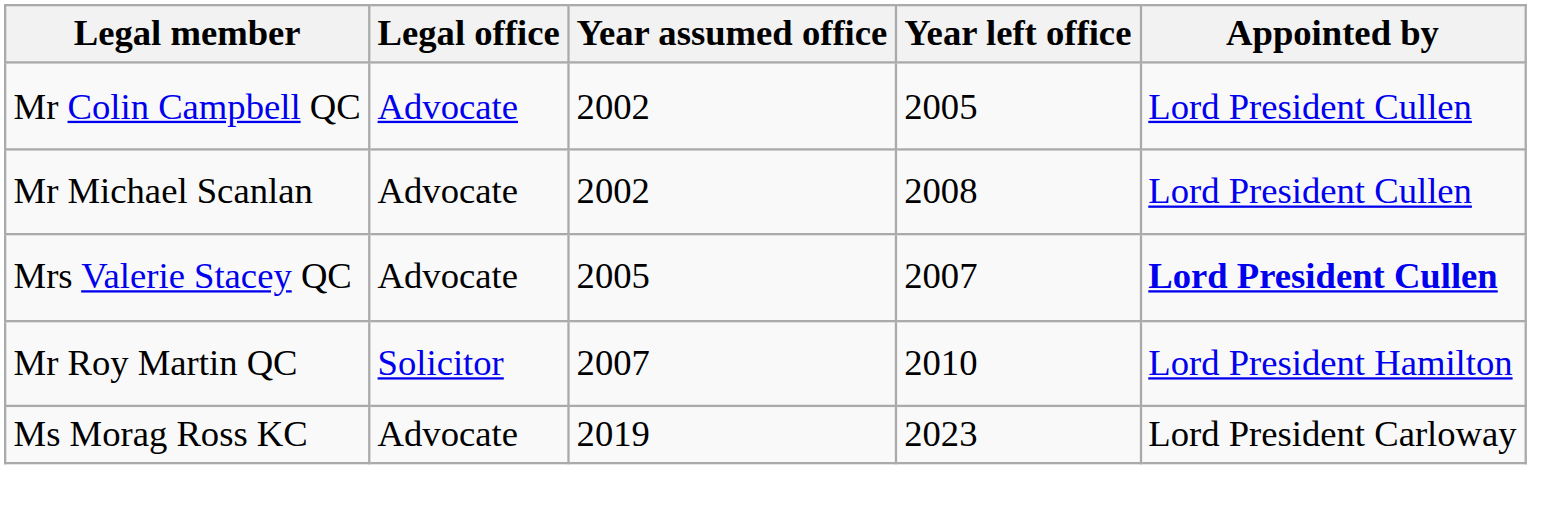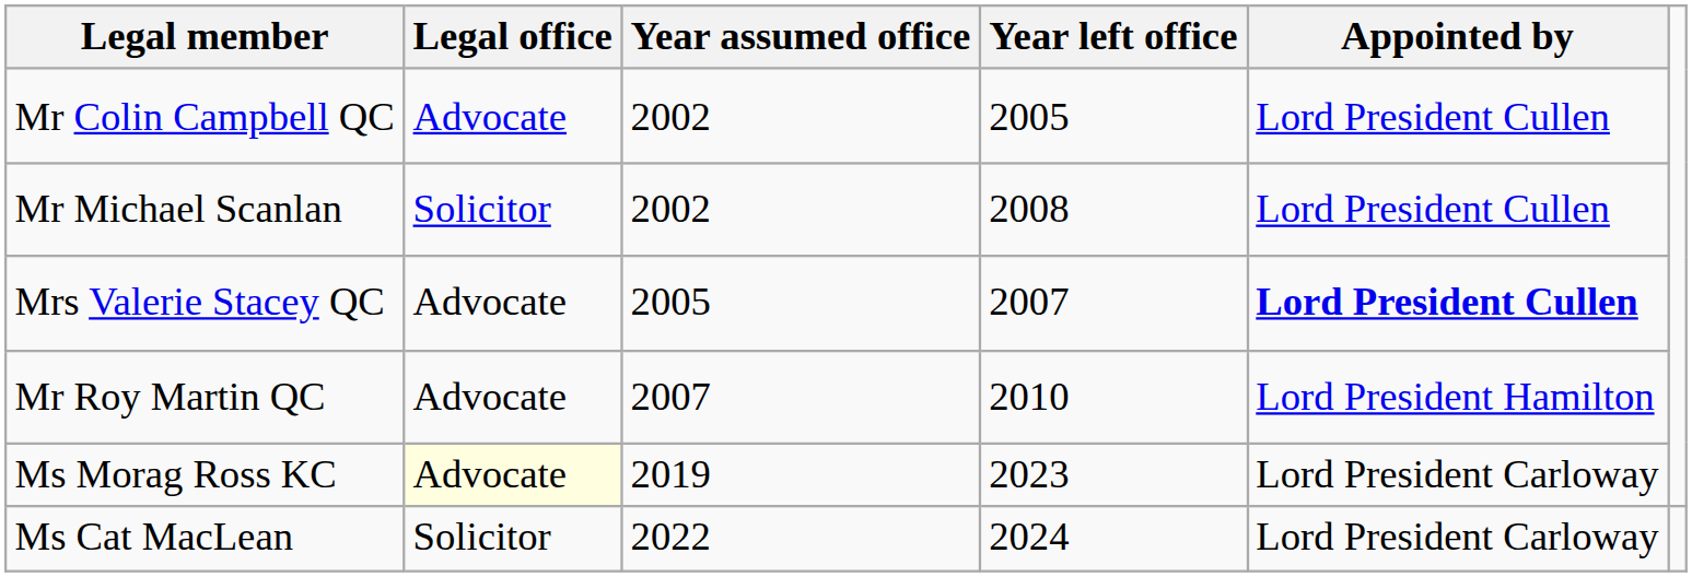Mr Michael Scanlan | Legal office: Advocate -> Solicitor
Mr Roy Martin QC | Legal office: Solicitor -> Advocate
Ms Morag Ross KC | Legal office: no background -> lightyellow background
+ row: Ms Cat MacLean | Solicitor | 2022 | 2024 | Lord President Carloway
